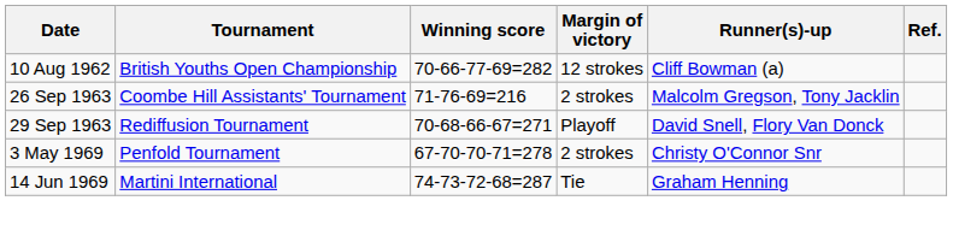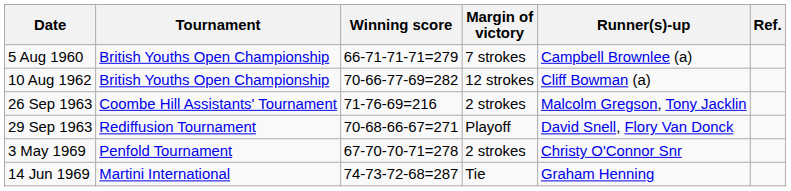+ row: 5 Aug 1960 | British Youths Open Championship | 66-71-71-71=279 | 7 strokes | Campbell Brownlee (a)
